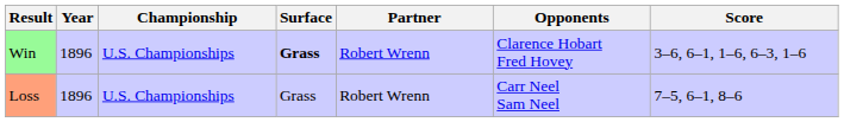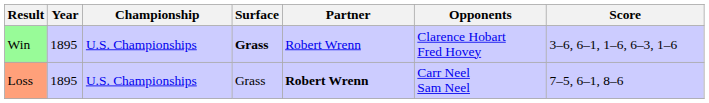Win | Year: 1896 -> 1895
Loss | Year: 1896 -> 1895
Loss | Partner: normal -> bold
